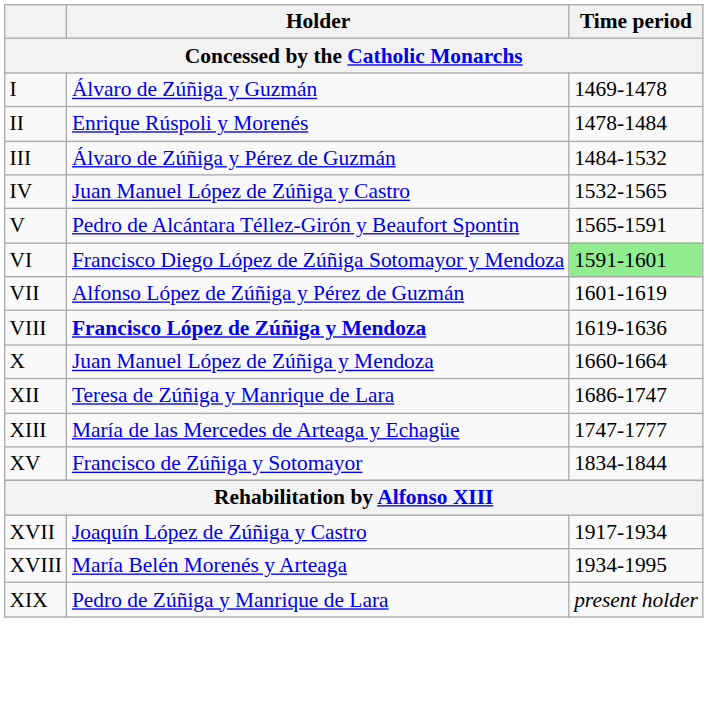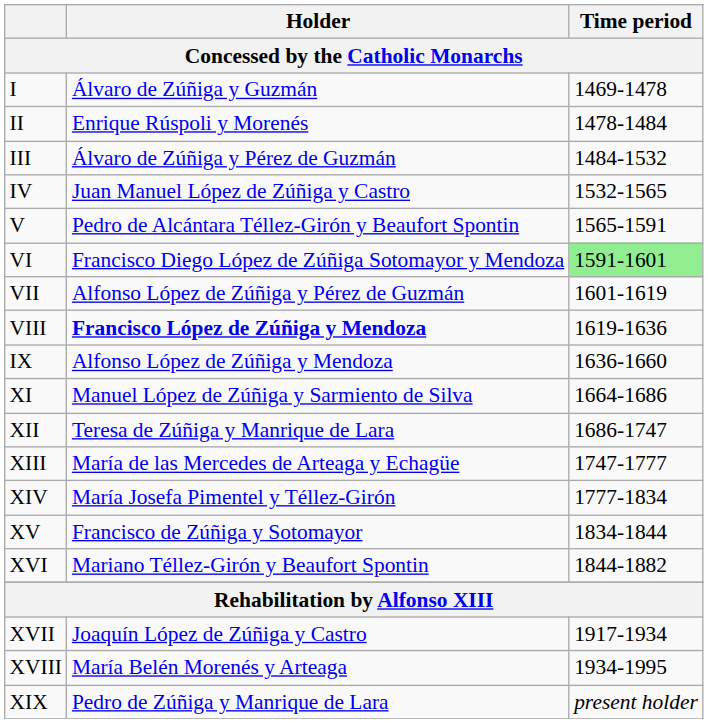+ row: IX | Alfonso López de Zúñiga y Mendoza | 1636-1660
- row: X | Juan Manuel López de Zúñiga y Mendoza | 1660-1664
+ row: XI | Manuel López de Zúñiga y Sarmiento de Silva | 1664-1686
+ row: XIV | María Josefa Pimentel y Téllez-Girón | 1777-1834
+ row: XVI | Mariano Téllez-Girón y Beaufort Spontin | 1844-1882
